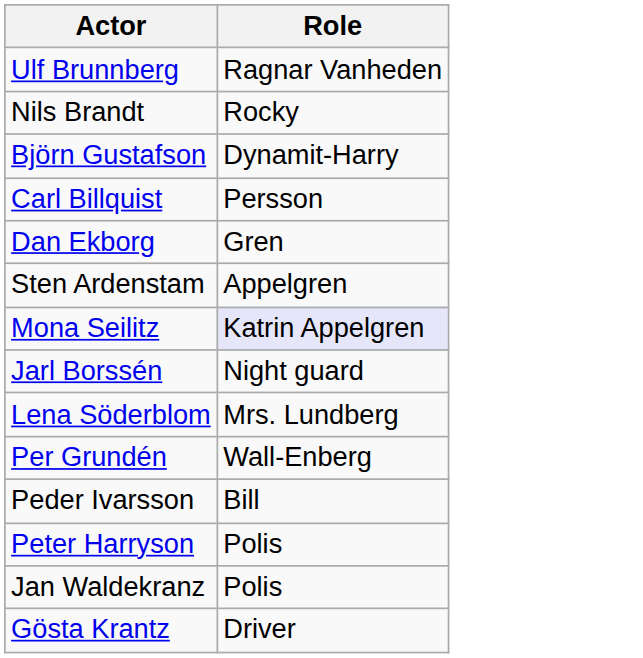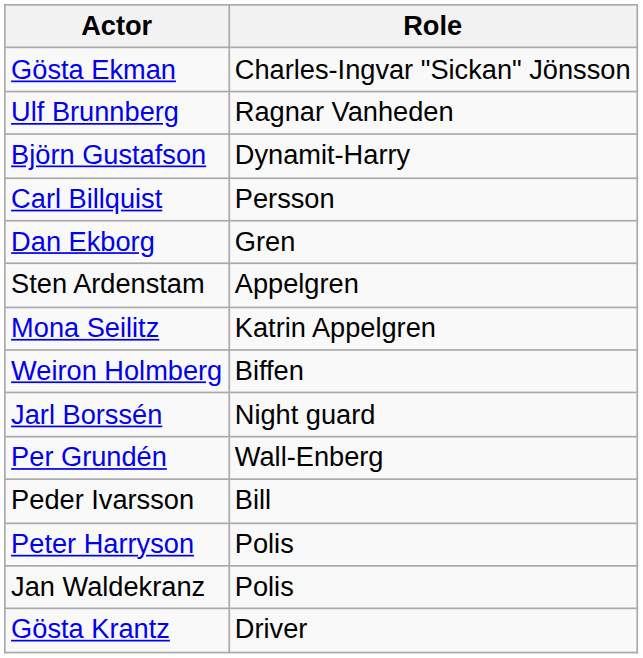+ row: Gösta Ekman | Charles-Ingvar "Sickan" Jönsson
- row: Nils Brandt | Rocky
Mona Seilitz | Role: lavender background -> no background
+ row: Weiron Holmberg | Biffen
- row: Lena Söderblom | Mrs. Lundberg
